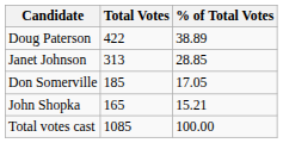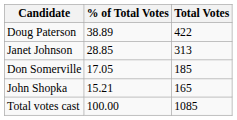columns swapped: Total Votes <-> % of Total Votes
